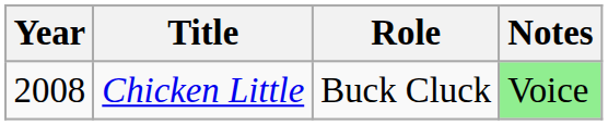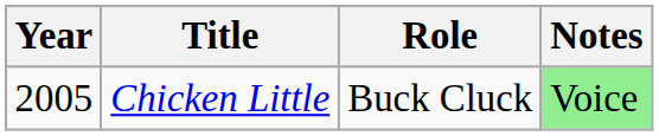Chicken Little | Year: 2008 -> 2005
